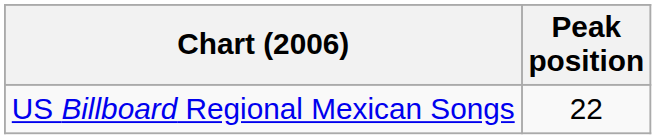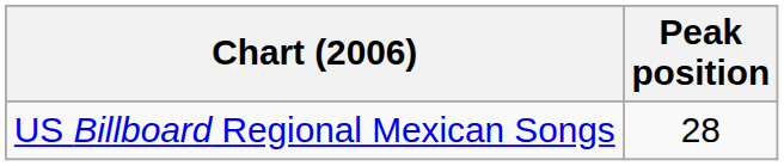US Billboard Regional Mexican Songs | Peak position: 22 -> 28
